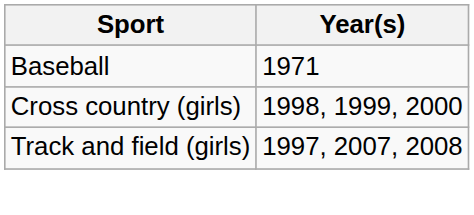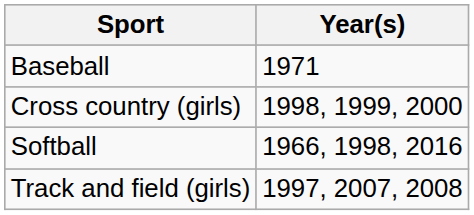+ row: Softball | 1966, 1998, 2016
